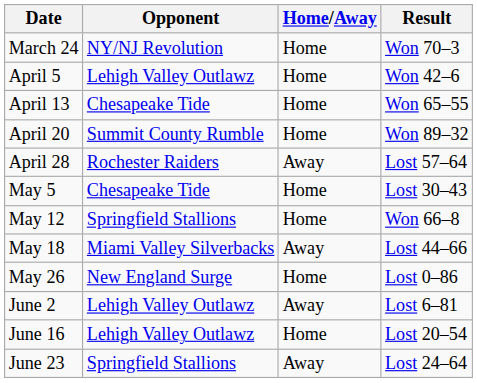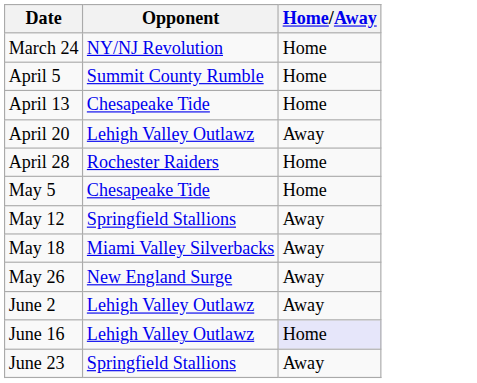- column: Result | Won 70–3 | Won 42–6 | Won 65–55 | Won 89–32 | Lost 57–64 | Lost 30–43 | Won 66–8 | Lost 44–66 | Lost 0–86 | Lost 6–81 | Lost 20–54 | Lost 24–64
April 5 | Opponent: Lehigh Valley Outlawz -> Summit County Rumble
April 20 | Opponent: Summit County Rumble -> Lehigh Valley Outlawz
April 20 | Home/Away: Home -> Away
April 28 | Home/Away: Away -> Home
May 12 | Home/Away: Home -> Away
May 26 | Home/Away: Home -> Away
June 16 | Home/Away: no background -> lavender background
